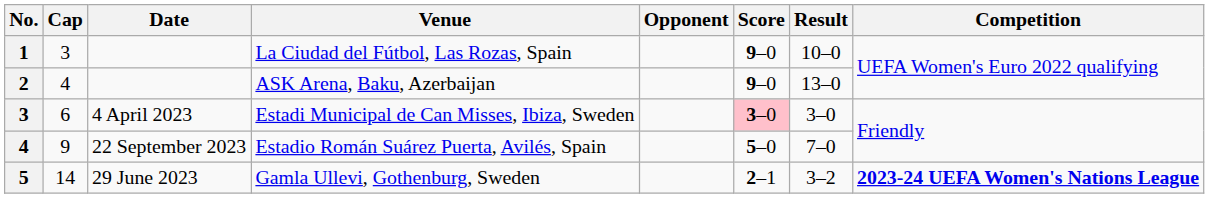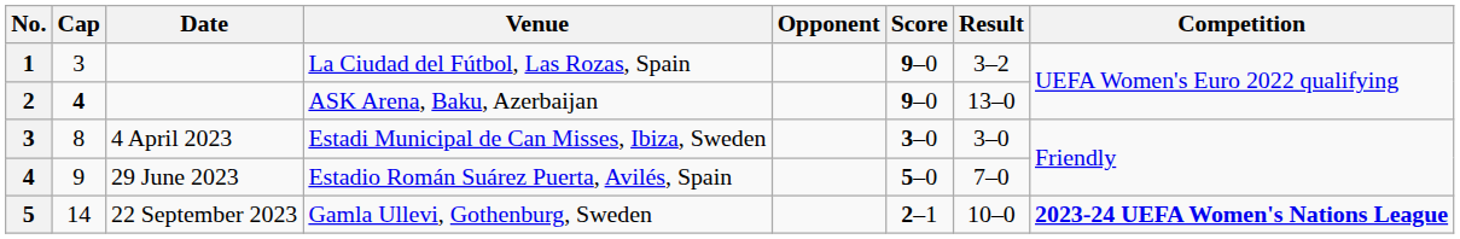La Ciudad del Fútbol, Las Rozas, Spain | Result: 10–0 -> 3–2
ASK Arena, Baku, Azerbaijan | Cap: normal -> bold
Estadi Municipal de Can Misses, Ibiza, Sweden | Cap: 6 -> 8
Estadi Municipal de Can Misses, Ibiza, Sweden | Score: pink background -> no background
Estadio Román Suárez Puerta, Avilés, Spain | Date: 22 September 2023 -> 29 June 2023
Gamla Ullevi, Gothenburg, Sweden | Date: 29 June 2023 -> 22 September 2023
Gamla Ullevi, Gothenburg, Sweden | Result: 3–2 -> 10–0
